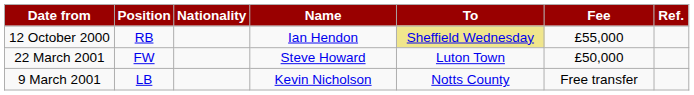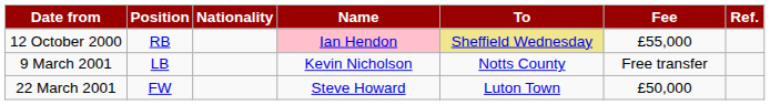12 October 2000 | Name: no background -> pink background
rows swapped: 9 March 2001 <-> 22 March 2001
